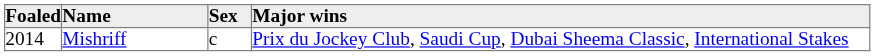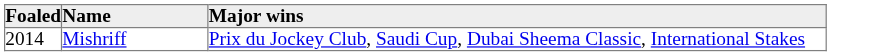- column: Sex | c
